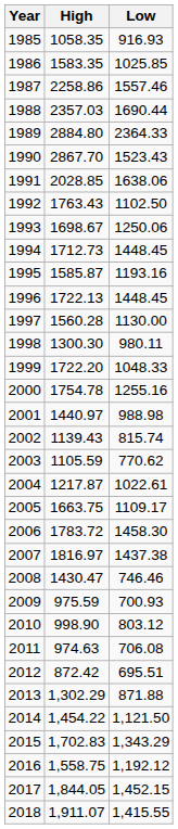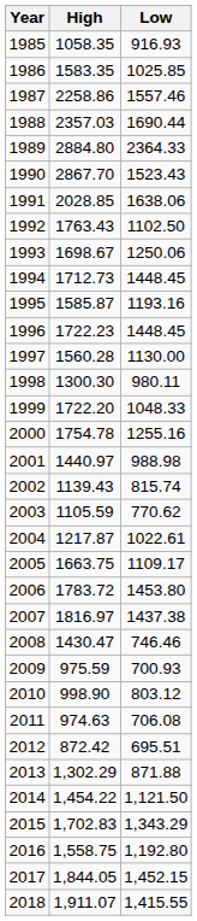1996 | High: 1722.13 -> 1722.23
2006 | Low: 1458.30 -> 1453.80
2016 | Low: 1,192.12 -> 1,192.80
